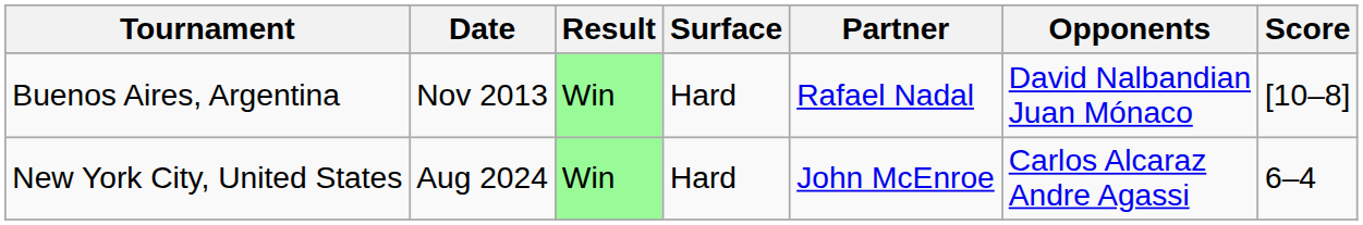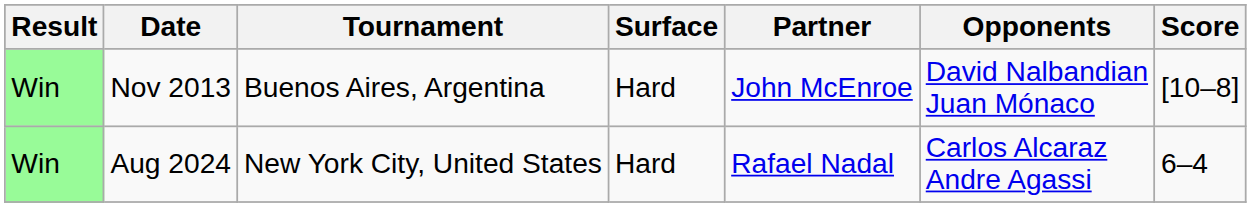columns swapped: Result <-> Tournament
Nov 2013 | Partner: Rafael Nadal -> John McEnroe
Aug 2024 | Partner: John McEnroe -> Rafael Nadal
